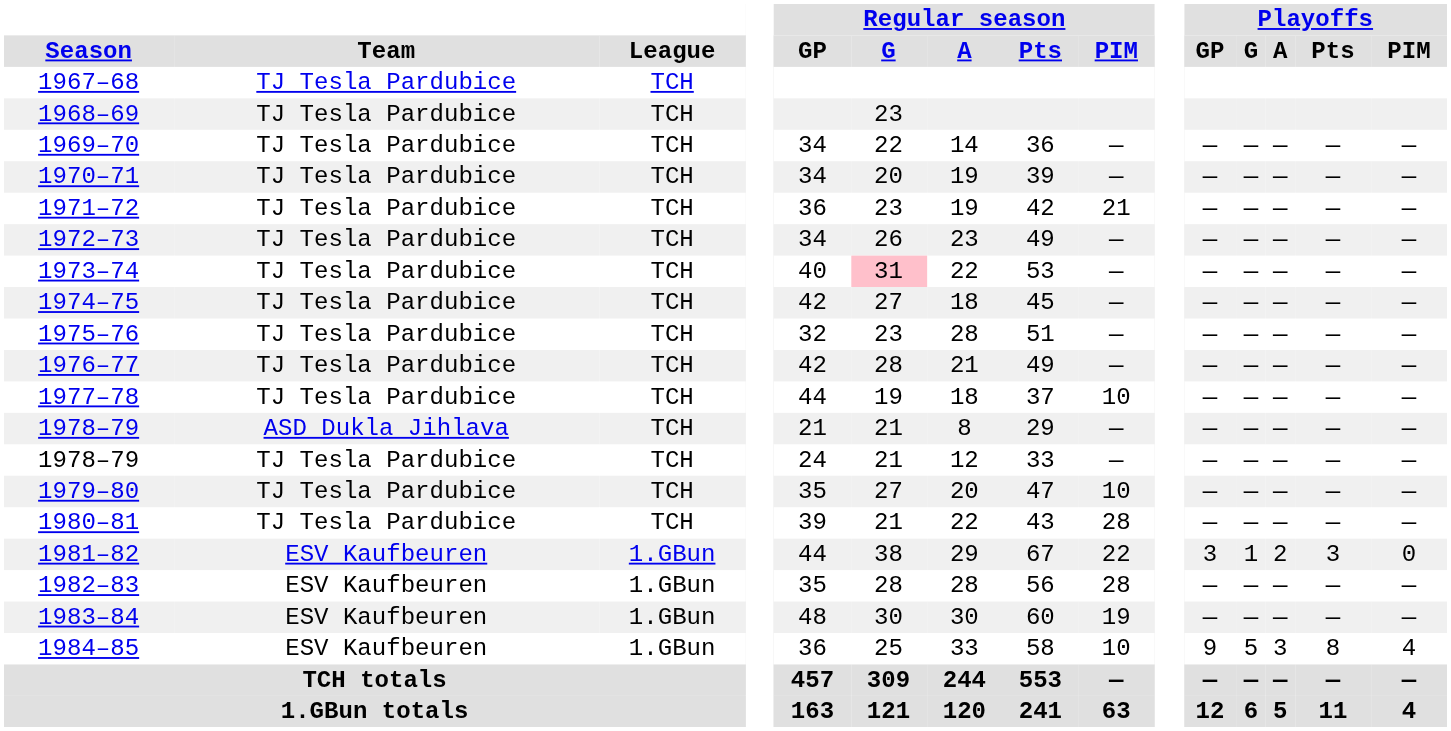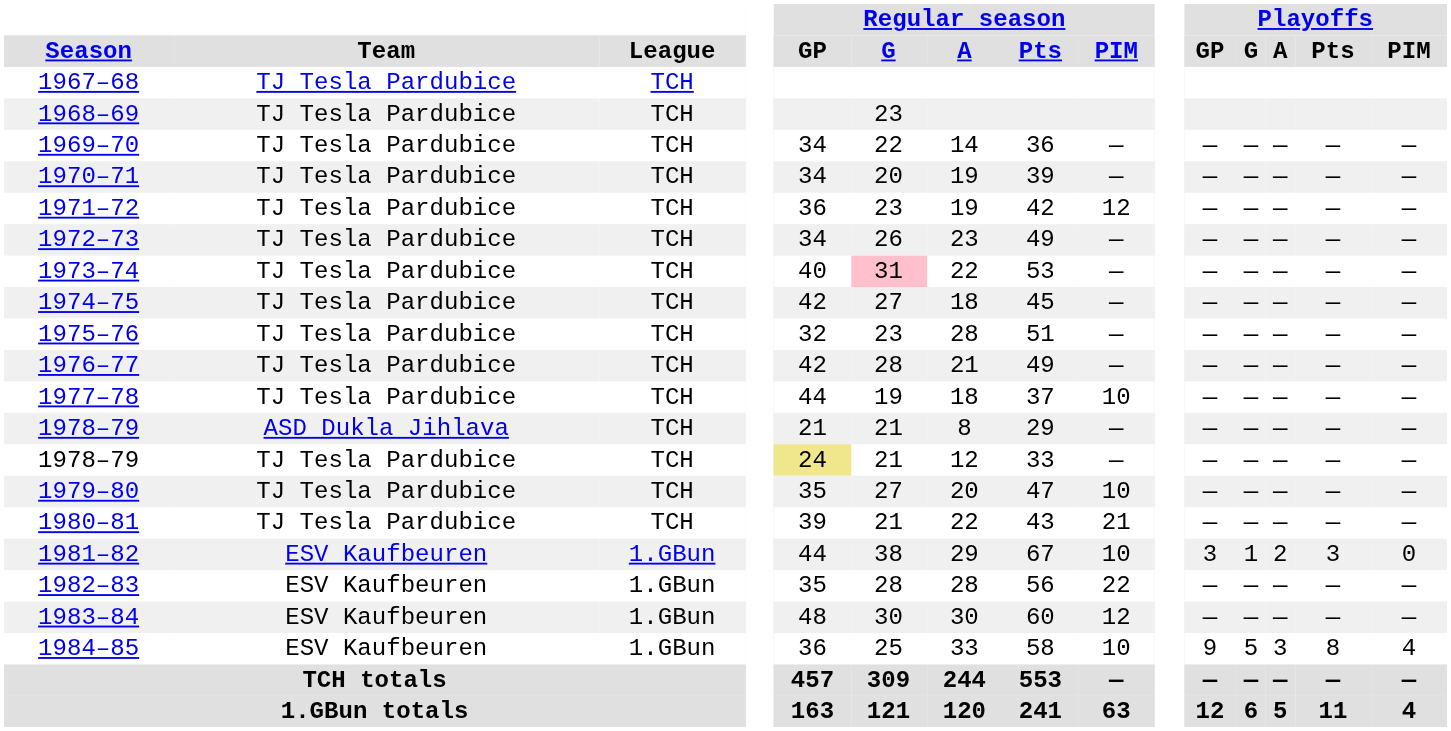1971–72 | Regular season / PIM: 21 -> 12
1978–79 / TJ Tesla Pardubice | Regular season / GP: no background -> khaki background
1980–81 | Regular season / PIM: 28 -> 21
1981–82 | Regular season / PIM: 22 -> 10
1982–83 | Regular season / PIM: 28 -> 22
1983–84 | Regular season / PIM: 19 -> 12
